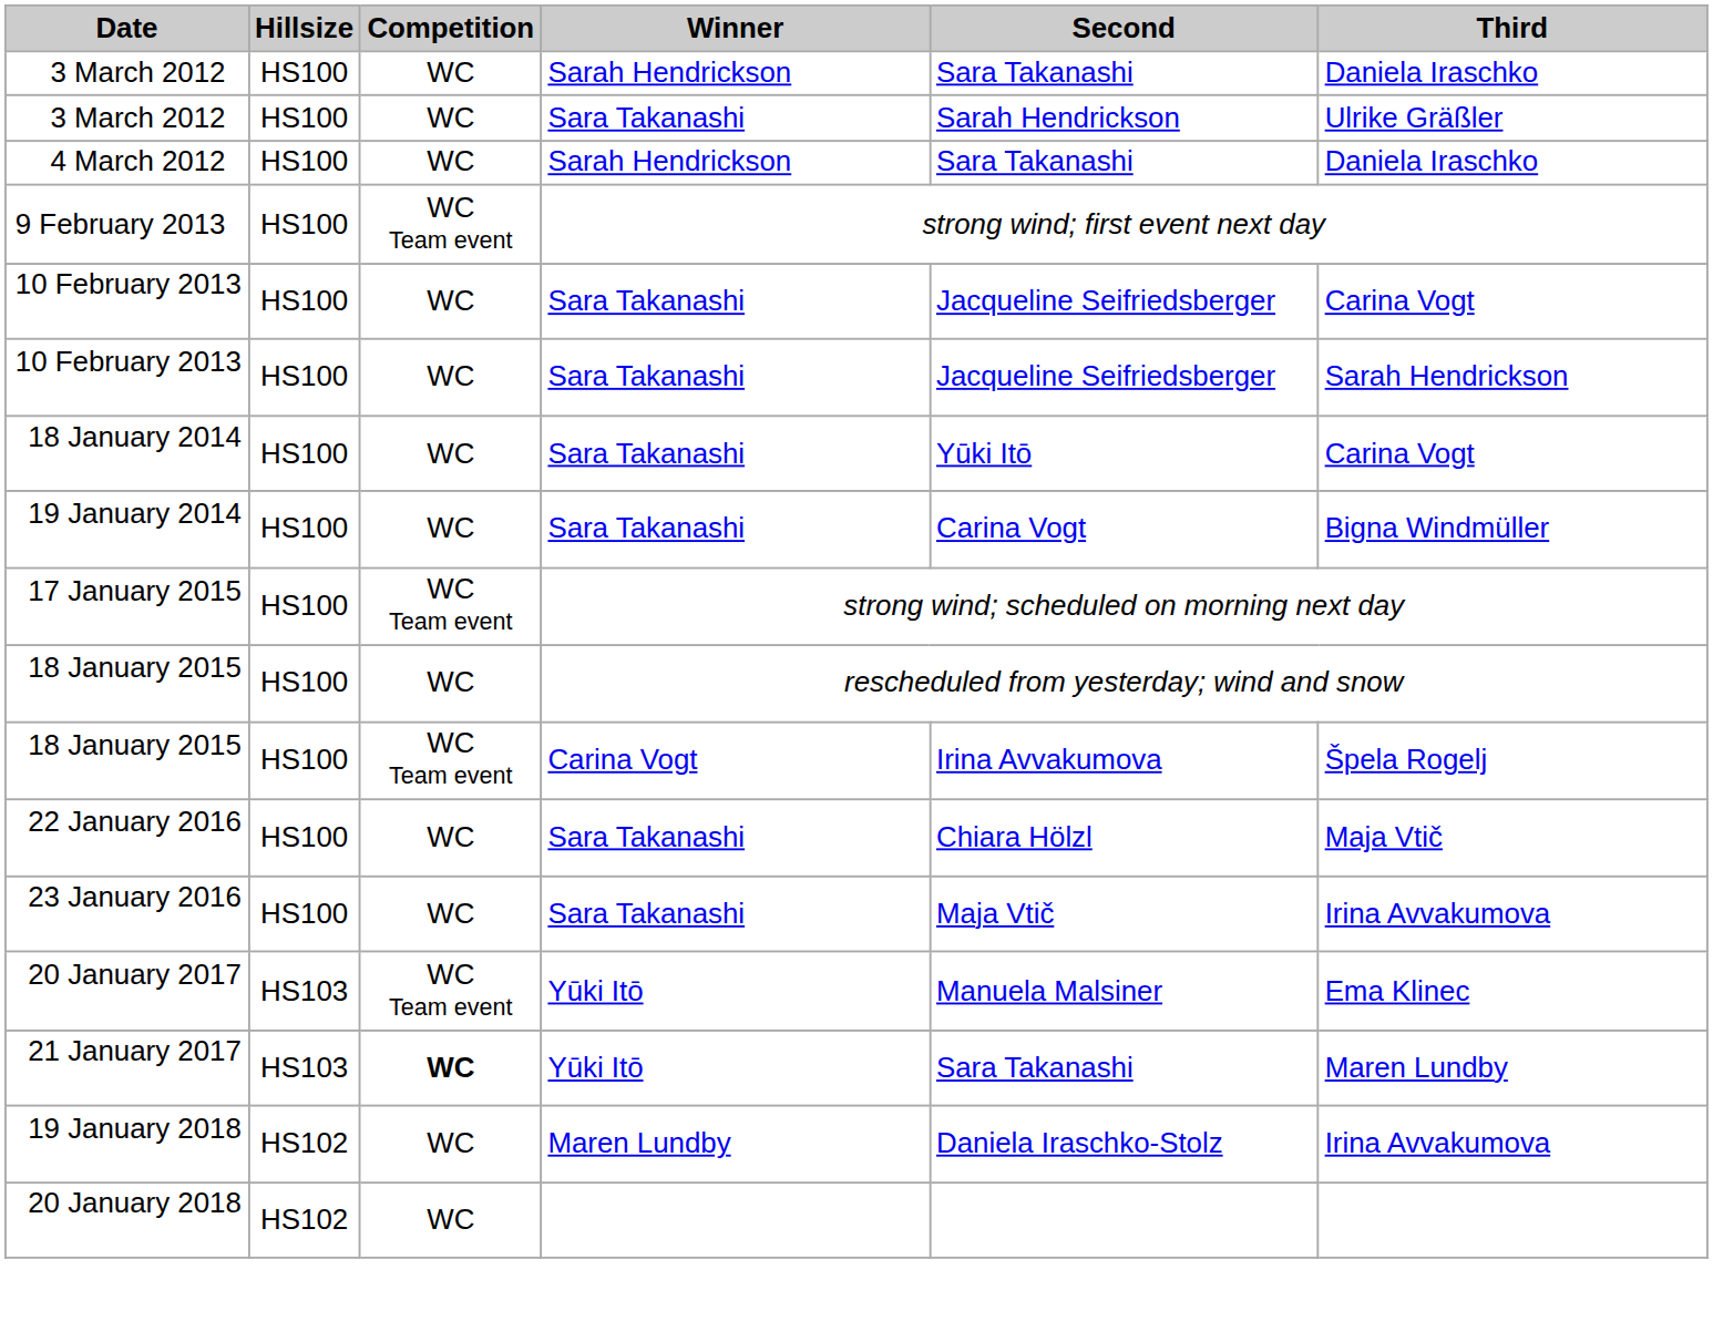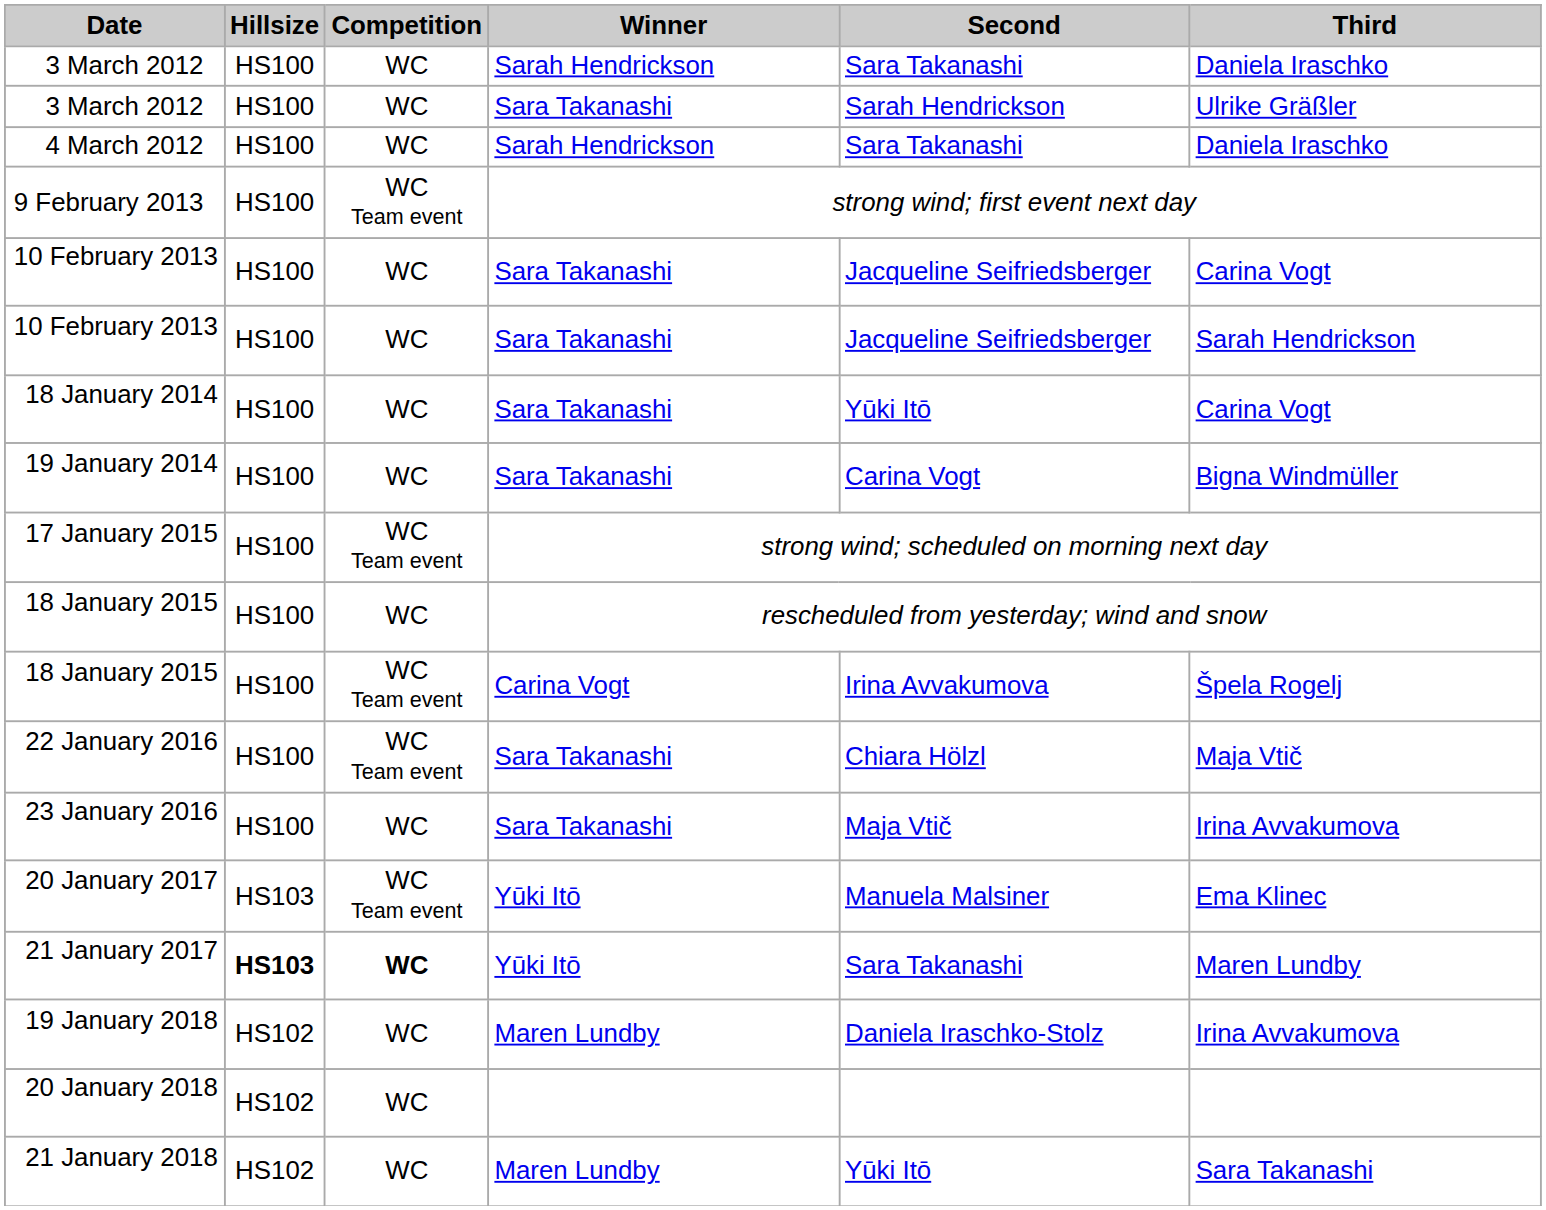22 January 2016 | Competition: WC -> WC Team event
21 January 2017 | Hillsize: normal -> bold
+ row: 21 January 2018 | HS102 | WC | Maren Lundby | Yūki Itō | Sara Takanashi
